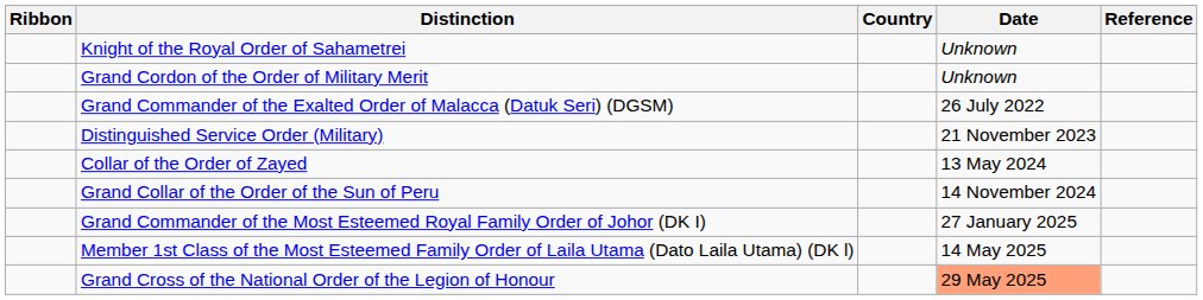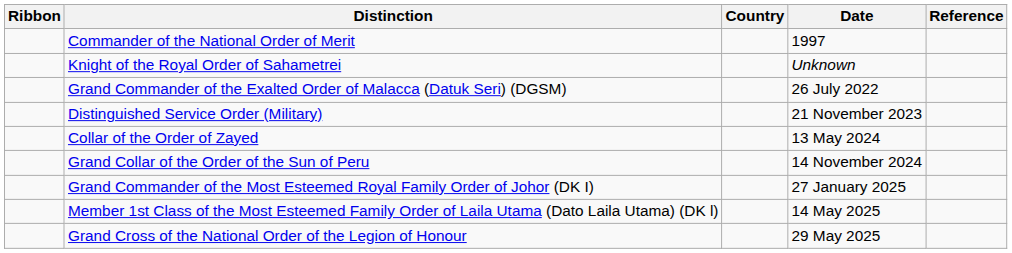+ row: Commander of the National Order of Merit | 1997
- row: Grand Cordon of the Order of Military Merit | Unknown
Grand Cross of the National Order of the Legion of Honour | Date: lightsalmon background -> no background
